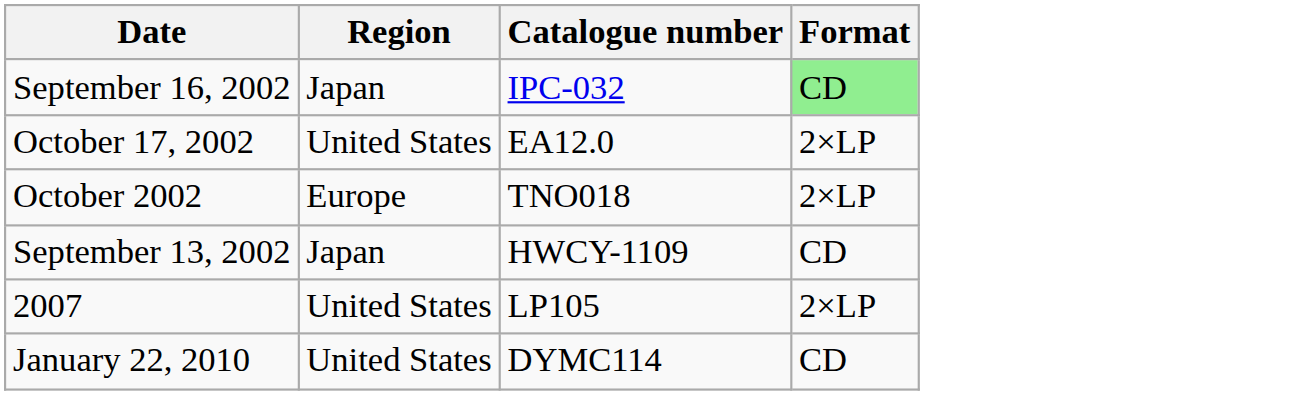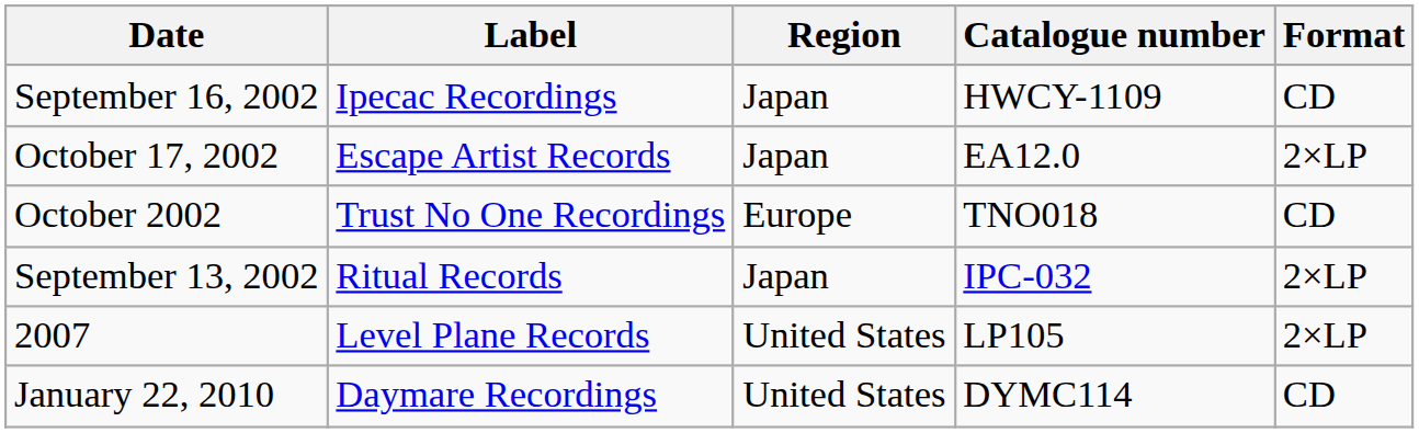+ column: Label | Ipecac Recordings | Escape Artist Records | Trust No One Recordings | Ritual Records | Level Plane Records | Daymare Recordings
September 16, 2002 | Catalogue number: IPC-032 -> HWCY-1109
September 16, 2002 | Format: lightgreen background -> no background
October 17, 2002 | Region: United States -> Japan
October 2002 | Format: 2×LP -> CD
September 13, 2002 | Catalogue number: HWCY-1109 -> IPC-032
September 13, 2002 | Format: CD -> 2×LP
